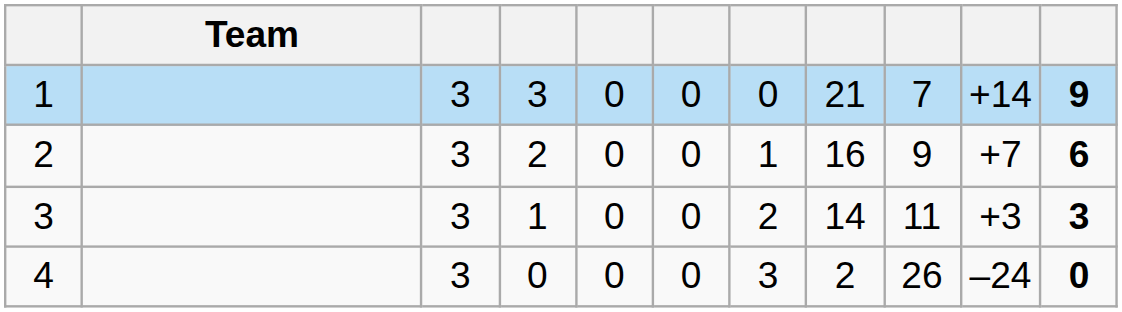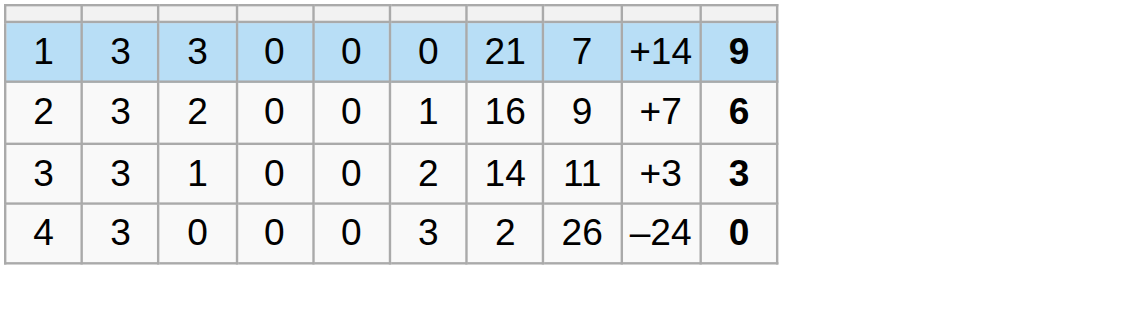- column: Team
